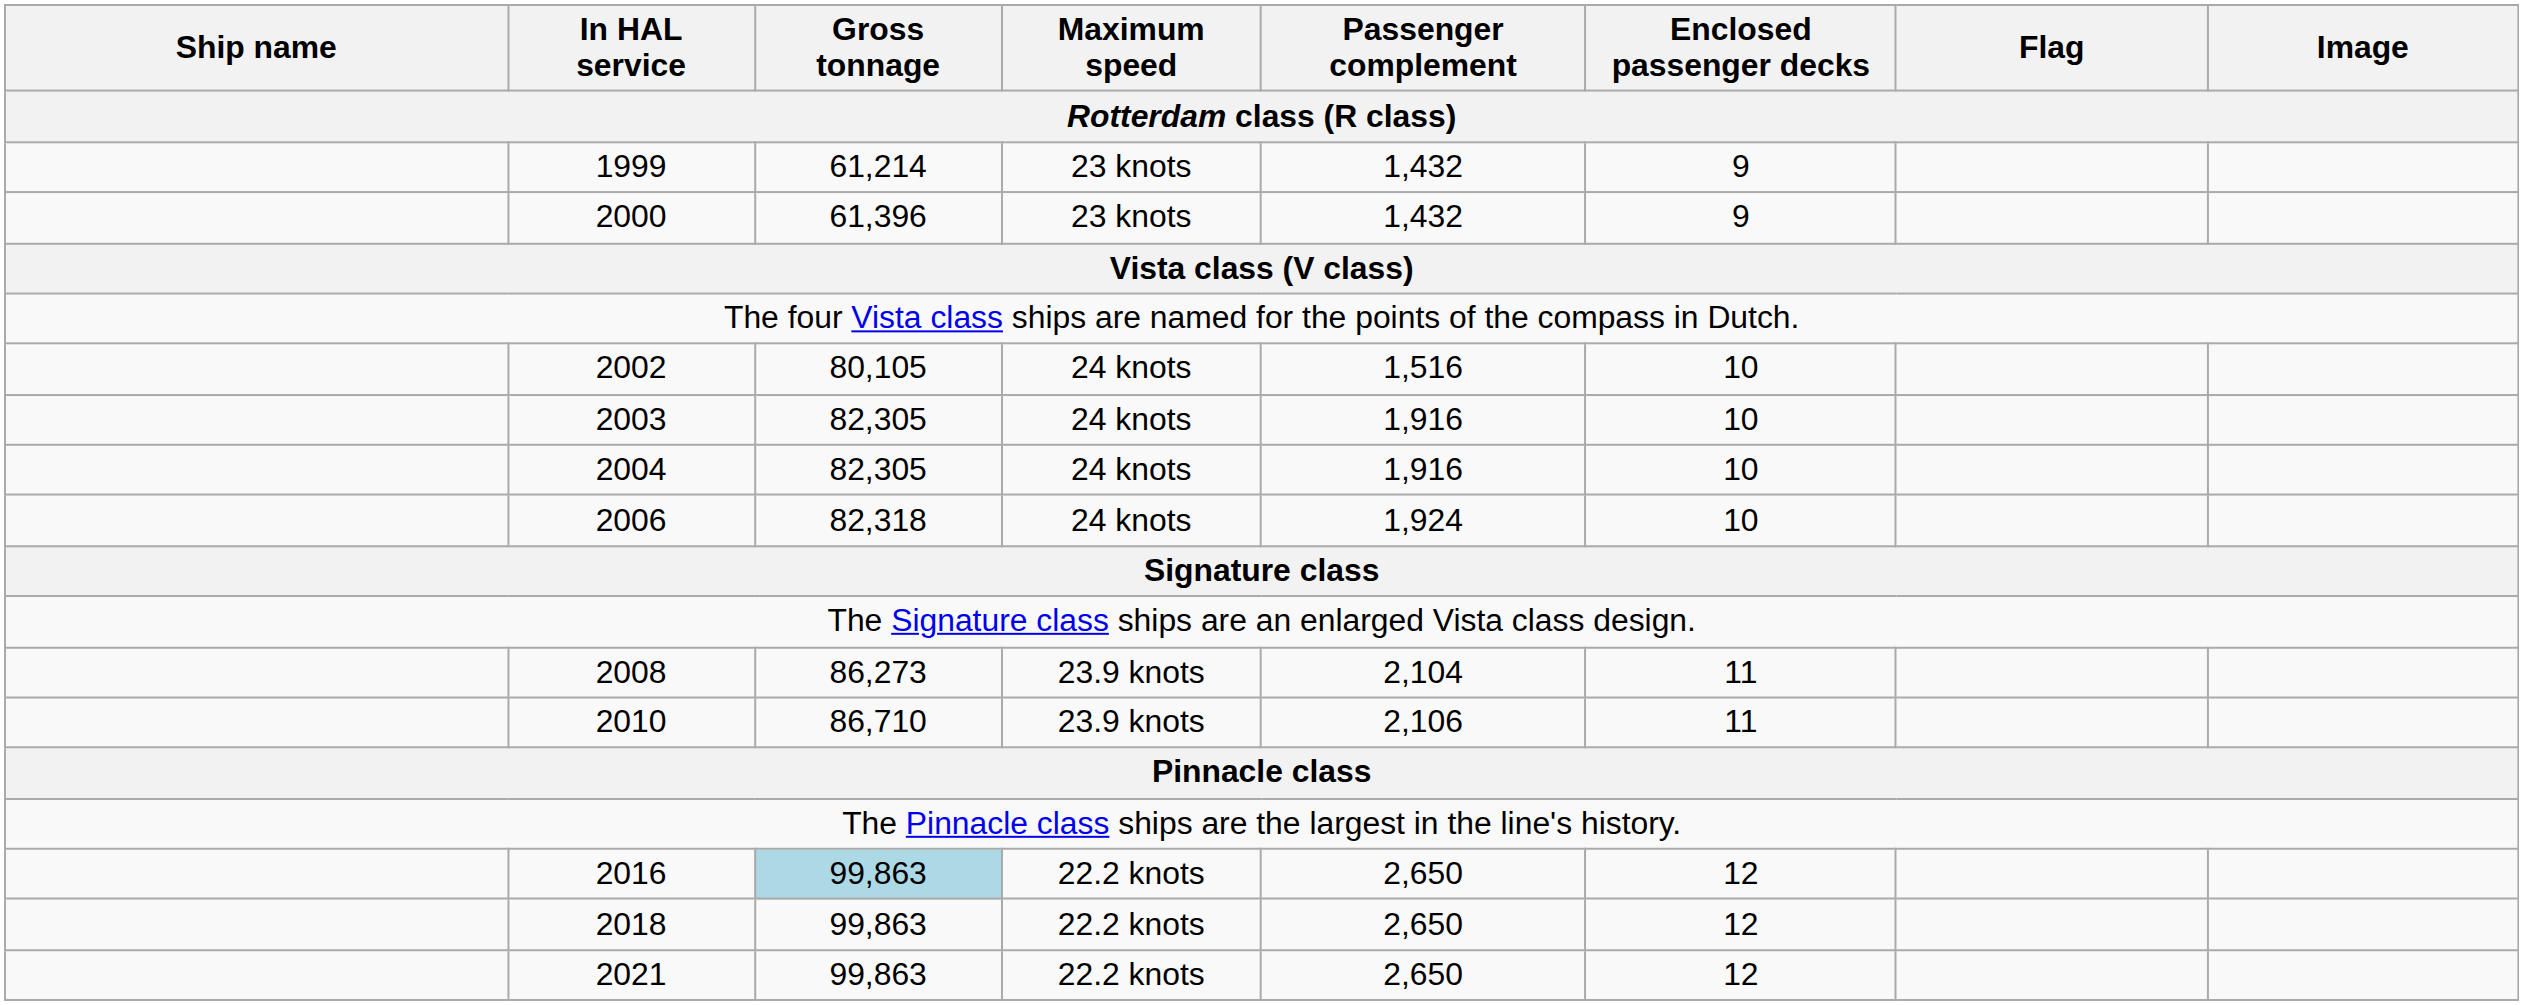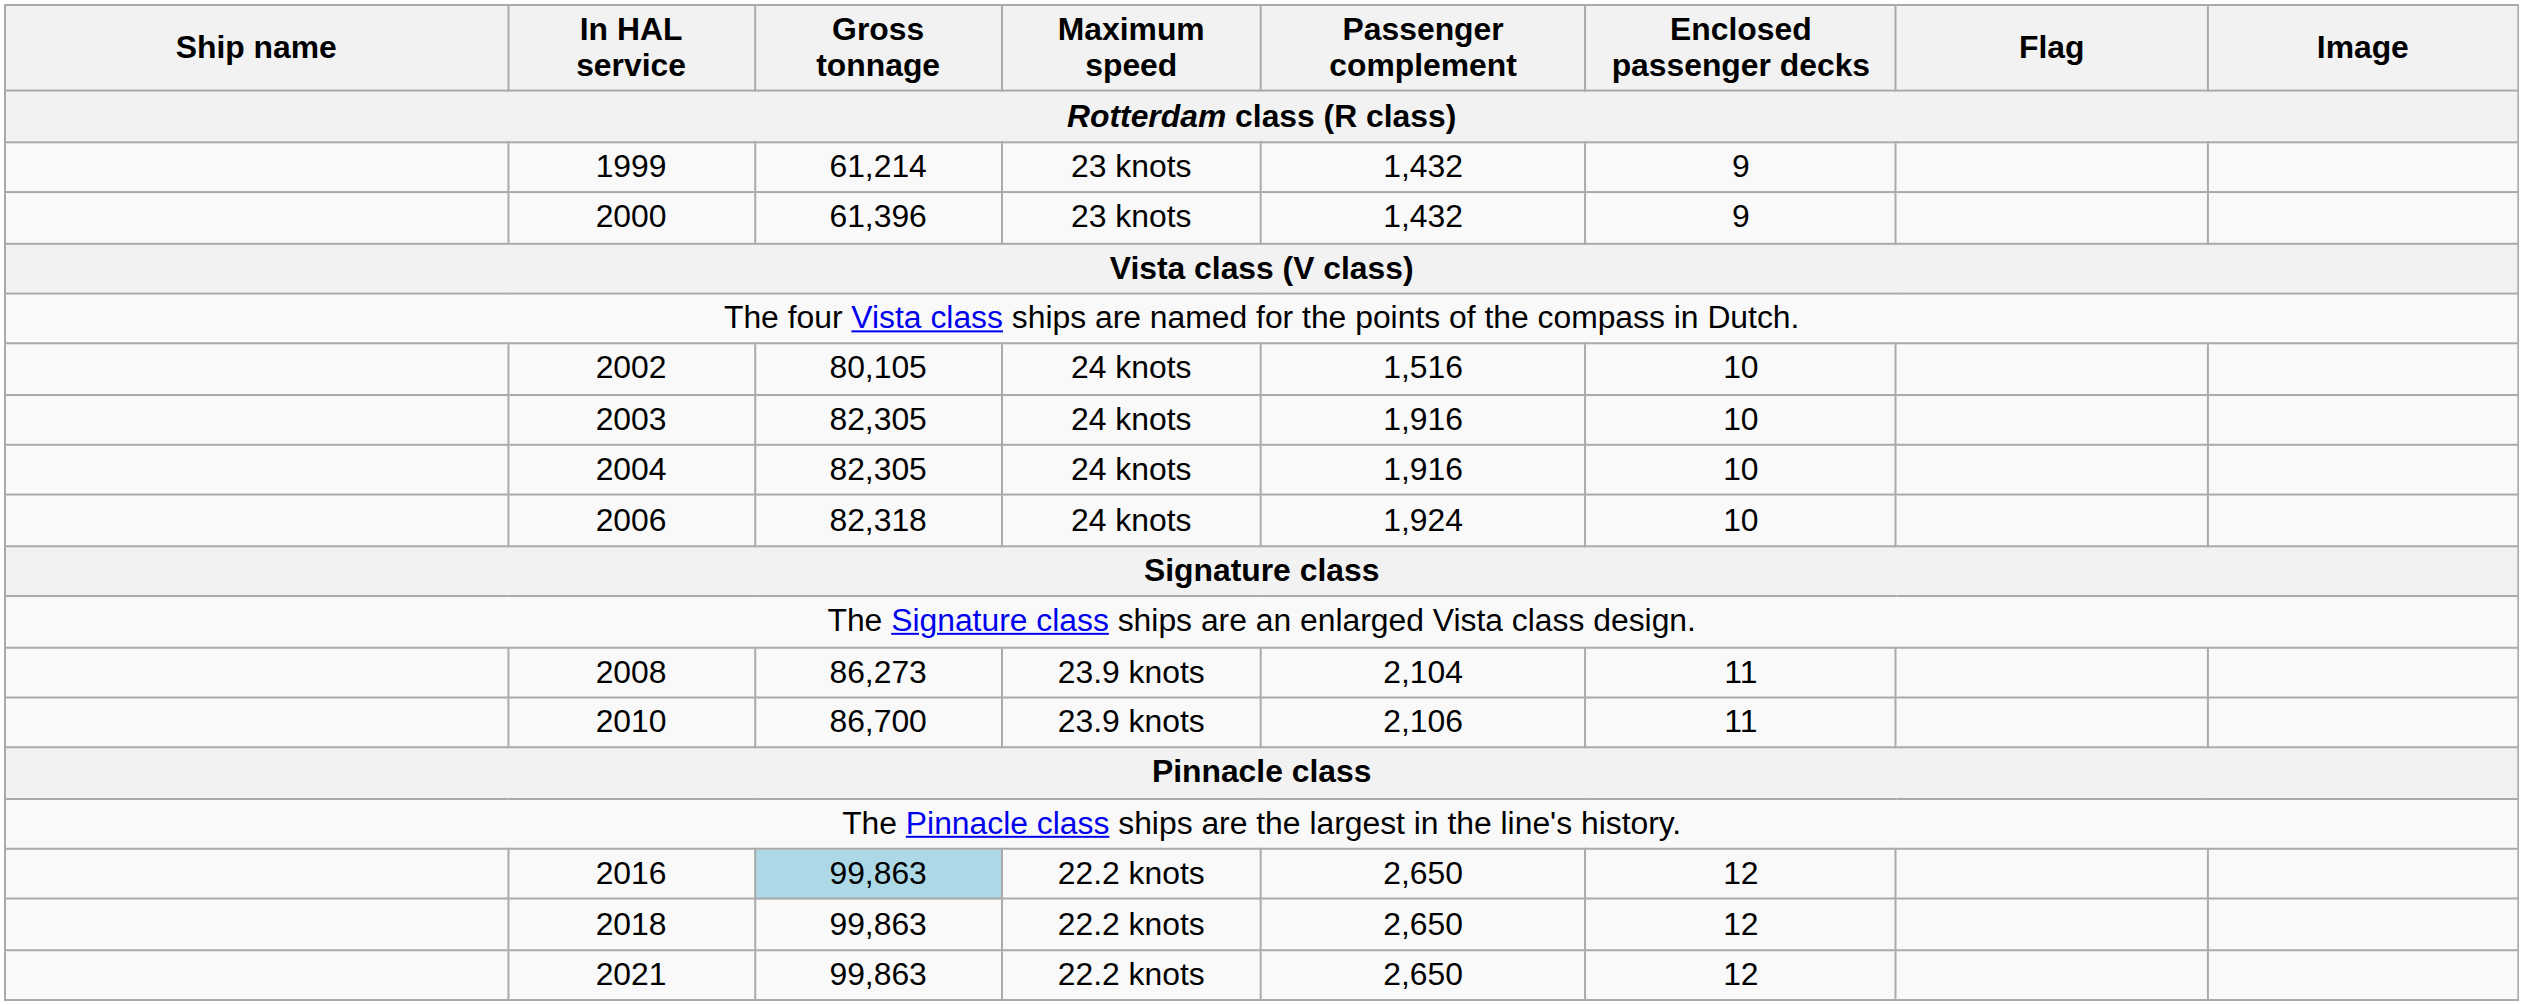2010 | Gross tonnage: 86,710 -> 86,700
